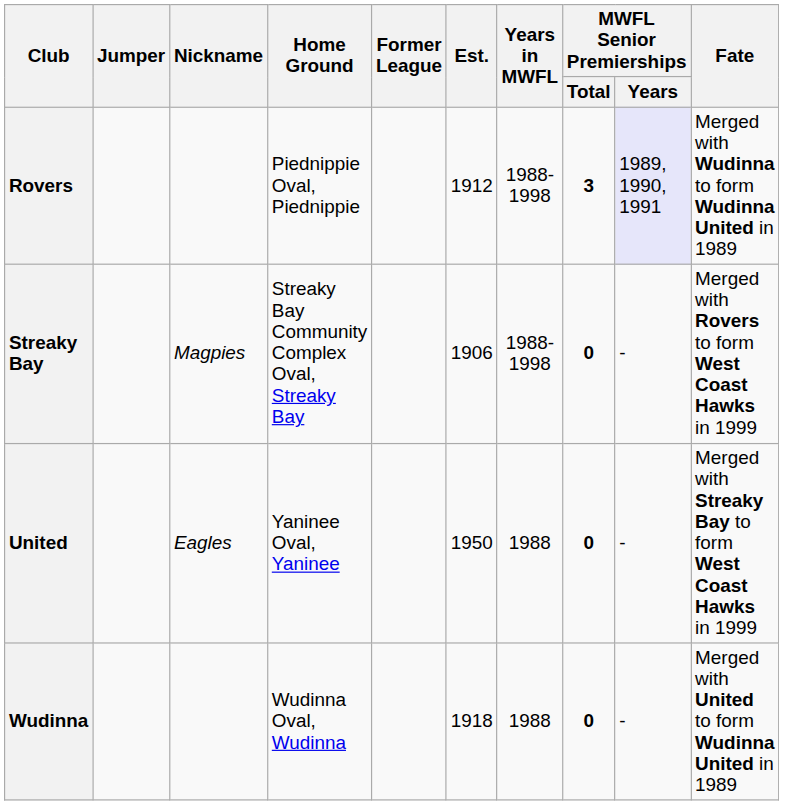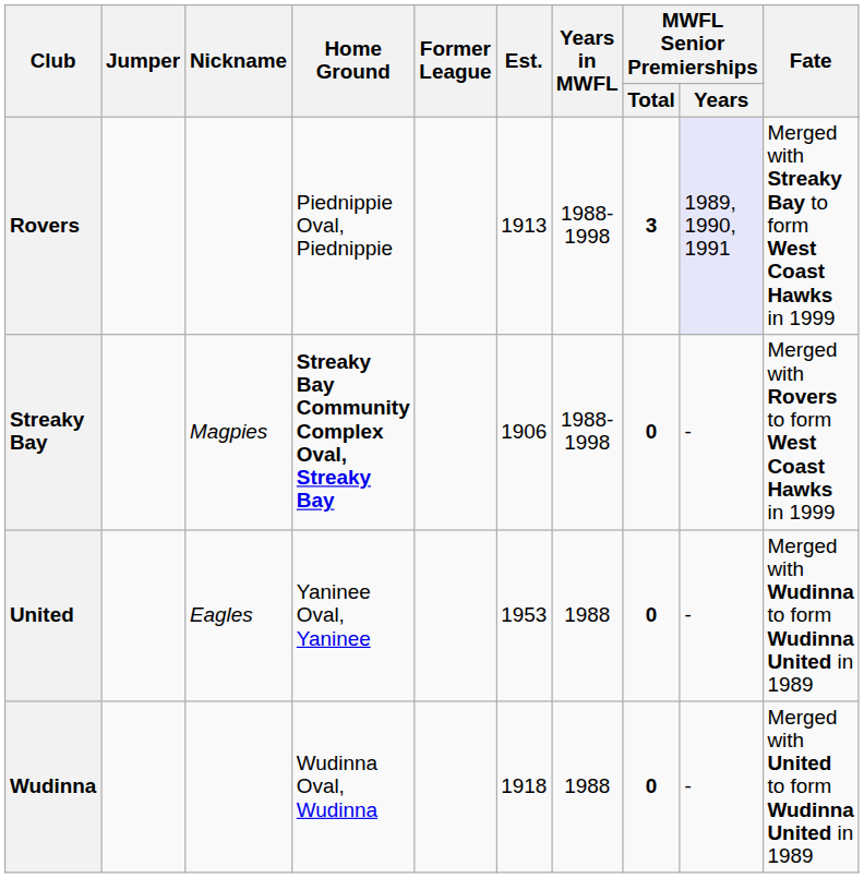Rovers | Est.: 1912 -> 1913
Rovers | Fate: Merged with Wudinna to form Wudinna United in 1989 -> Merged with Streaky Bay to form West Coast Hawks in 1999
Streaky Bay | Home Ground: normal -> bold
United | Est.: 1950 -> 1953
United | Fate: Merged with Streaky Bay to form West Coast Hawks in 1999 -> Merged with Wudinna to form Wudinna United in 1989
